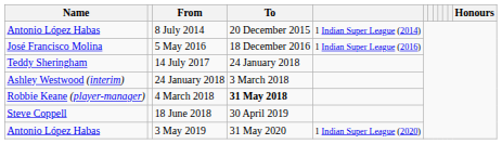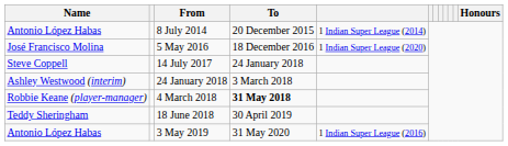5 May 2016 | column 5: 1 Indian Super League (2016) -> 1 Indian Super League (2020)
14 July 2017 | Name: Teddy Sheringham -> Steve Coppell
18 June 2018 | Name: Steve Coppell -> Teddy Sheringham
3 May 2019 | column 5: 1 Indian Super League (2020) -> 1 Indian Super League (2016)
